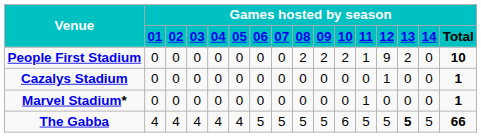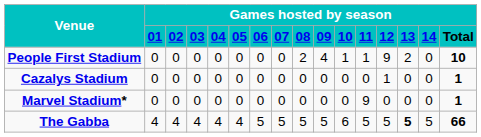People First Stadium | column 10: 2 -> 4
People First Stadium | column 11: 2 -> 1
Marvel Stadium* | column 12: 1 -> 9
